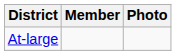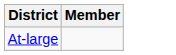- column: Photo
